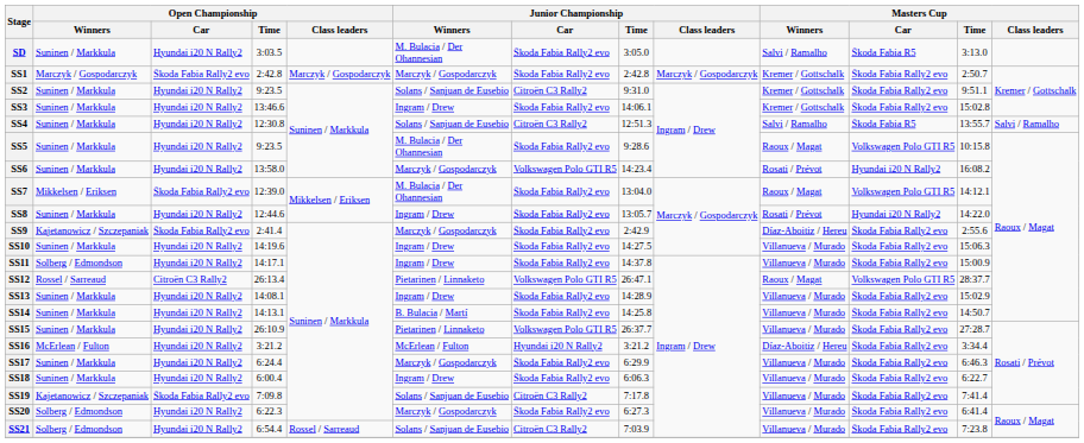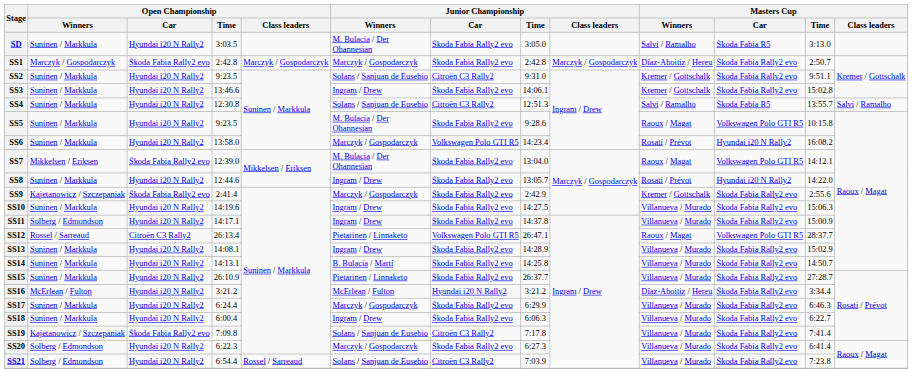SS1 | Masters Cup / Winners: Kremer / Gottschalk -> Díaz-Aboitiz / Hereu
SS9 | Masters Cup / Winners: Díaz-Aboitiz / Hereu -> Kremer / Gottschalk
SS15 | Junior Championship / Car: Volkswagen Polo GTI R5 -> Škoda Fabia Rally2 evo
